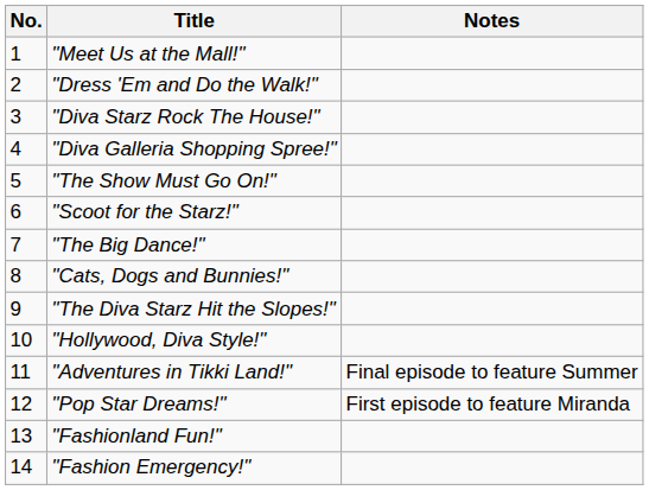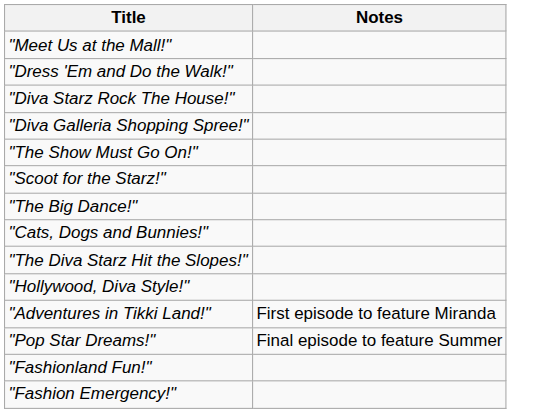- column: No. | 1 | 2 | 3 | 4 | 5 | 6 | 7 | 8 | 9 | 10 | 11 | 12 | 13 | 14
"Adventures in Tikki Land!" | Notes: Final episode to feature Summer -> First episode to feature Miranda
"Pop Star Dreams!" | Notes: First episode to feature Miranda -> Final episode to feature Summer
